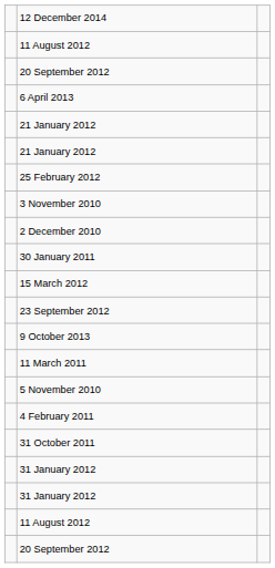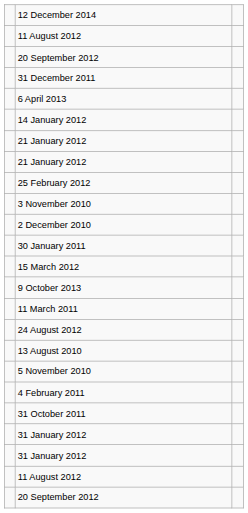+ row: 31 December 2011
+ row: 14 January 2012
- row: 23 September 2012
+ row: 24 August 2012
+ row: 13 August 2010
